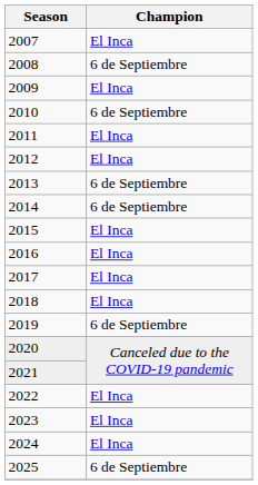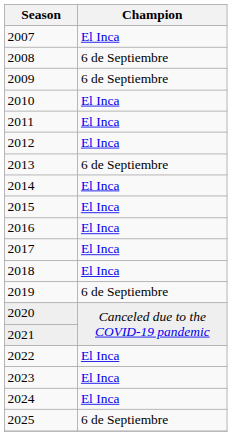2009 | Champion: El Inca -> 6 de Septiembre
2010 | Champion: 6 de Septiembre -> El Inca
2014 | Champion: 6 de Septiembre -> El Inca
